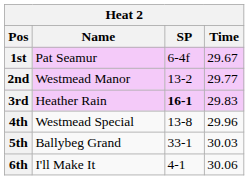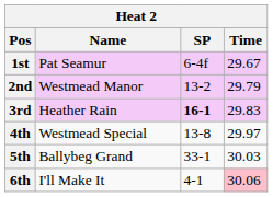2nd | Time: 29.77 -> 29.79
4th | Time: 29.96 -> 29.97
6th | Time: no background -> pink background
